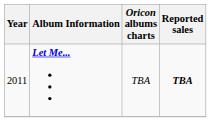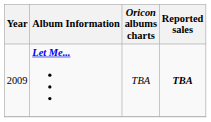Let Me... | Year: 2011 -> 2009
